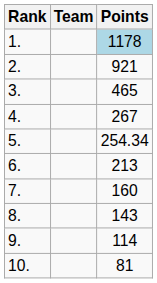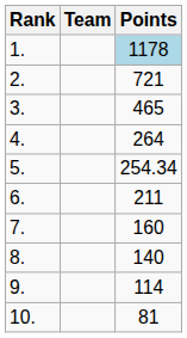2. | Points: 921 -> 721
4. | Points: 267 -> 264
6. | Points: 213 -> 211
8. | Points: 143 -> 140
